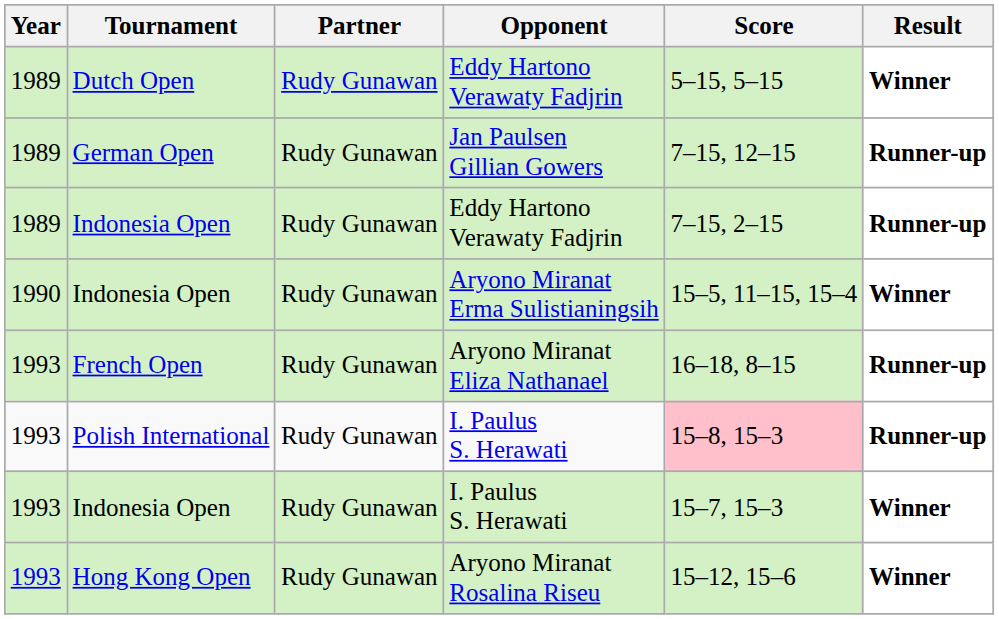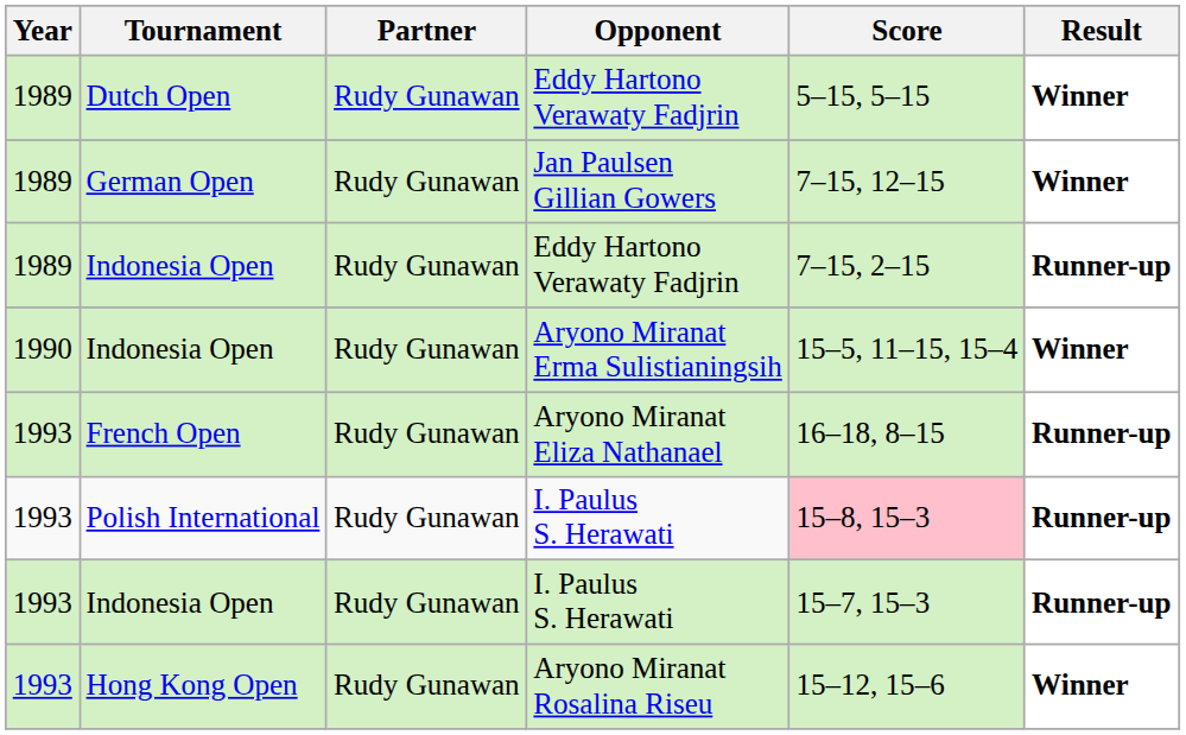German Open | Result: Runner-up -> Winner
Indonesia Open / I. Paulus S. Herawati | Result: Winner -> Runner-up
